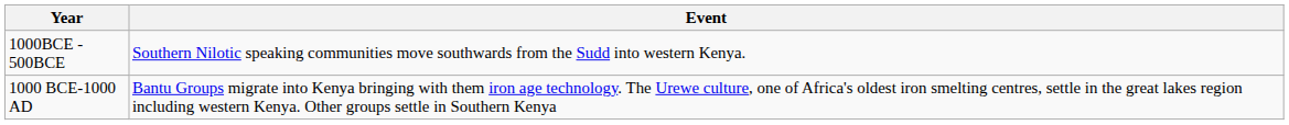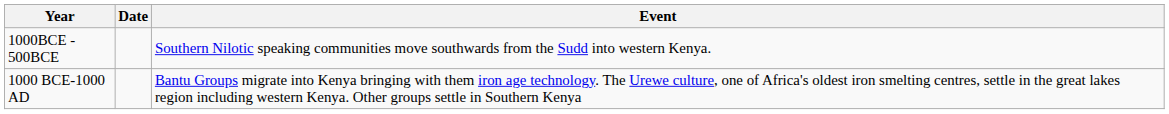+ column: Date
